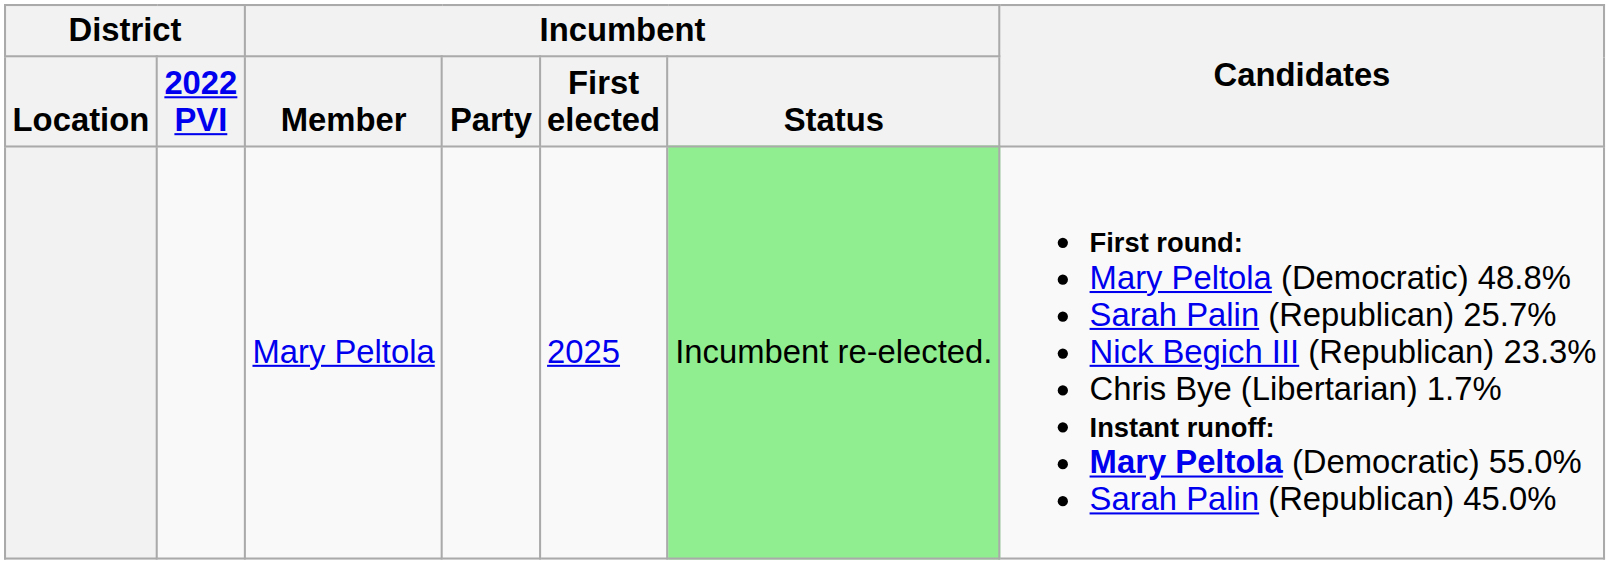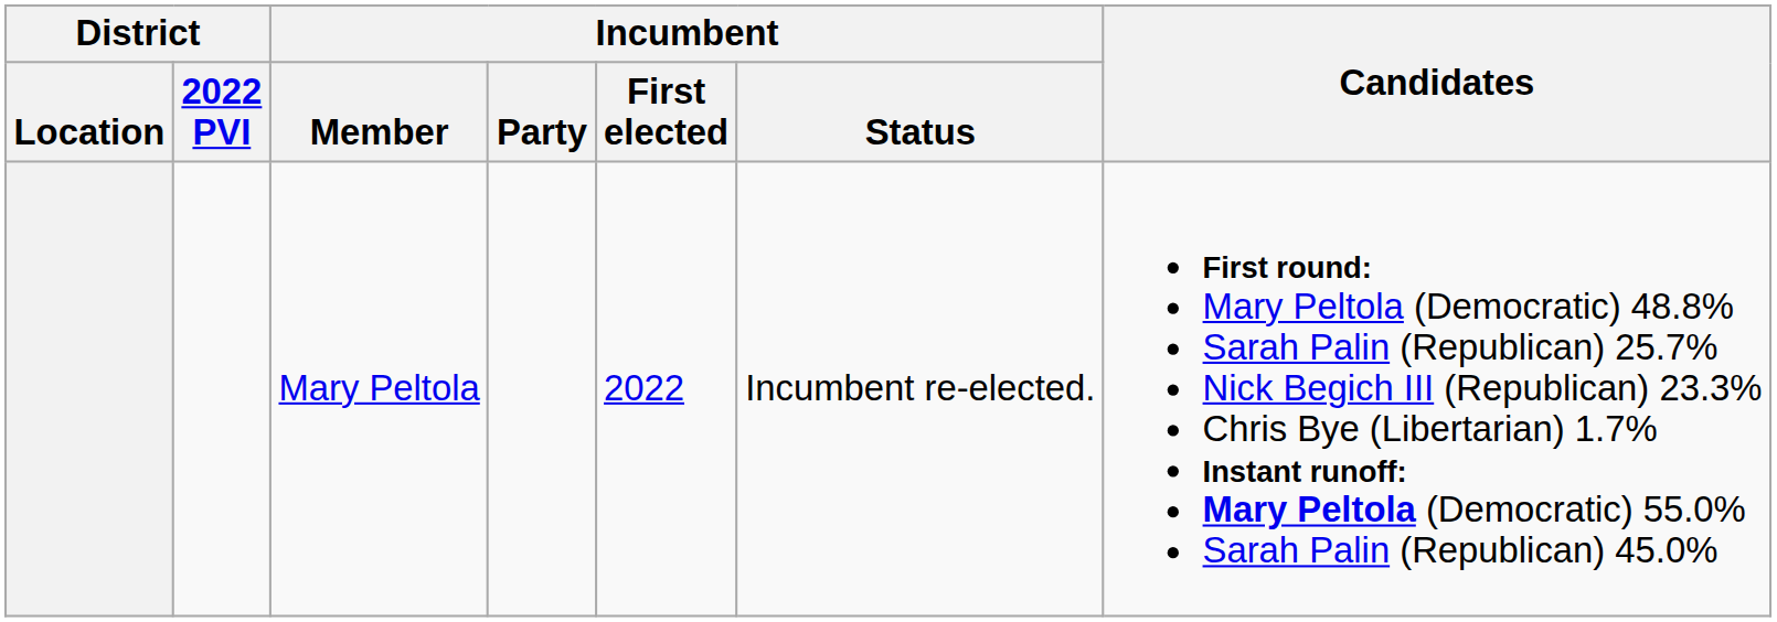Mary Peltola | Incumbent / First elected: 2025 -> 2022
Mary Peltola | Incumbent / Status: lightgreen background -> no background
